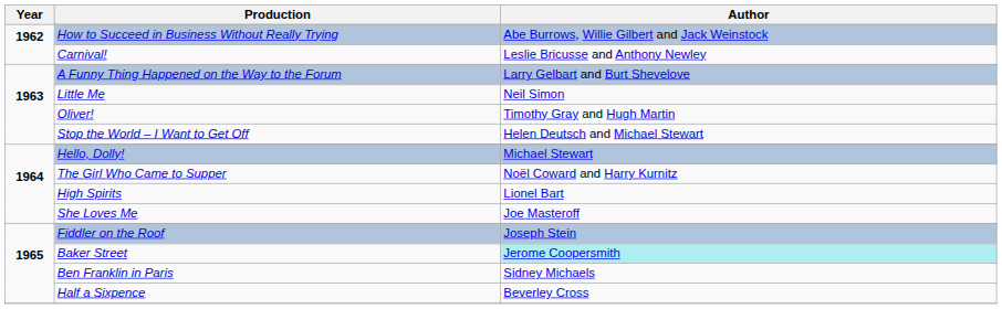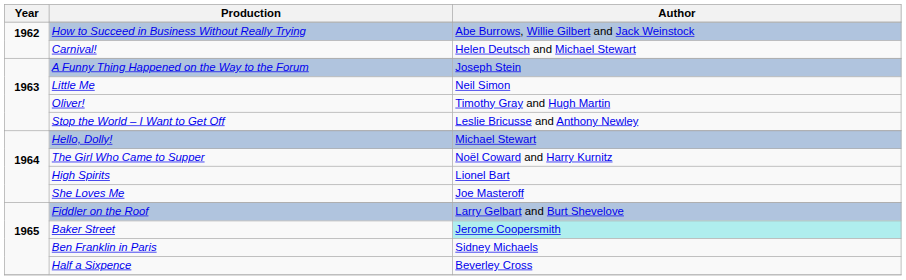Carnival! | Author: Leslie Bricusse and Anthony Newley -> Helen Deutsch and Michael Stewart
A Funny Thing Happened on the Way to the Forum | Author: Larry Gelbart and Burt Shevelove -> Joseph Stein
Stop the World – I Want to Get Off | Author: Helen Deutsch and Michael Stewart -> Leslie Bricusse and Anthony Newley
Fiddler on the Roof | Author: Joseph Stein -> Larry Gelbart and Burt Shevelove
